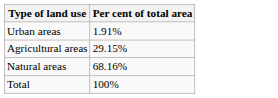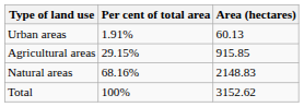+ column: Area (hectares) | 60.13 | 915.85 | 2148.83 | 3152.62
